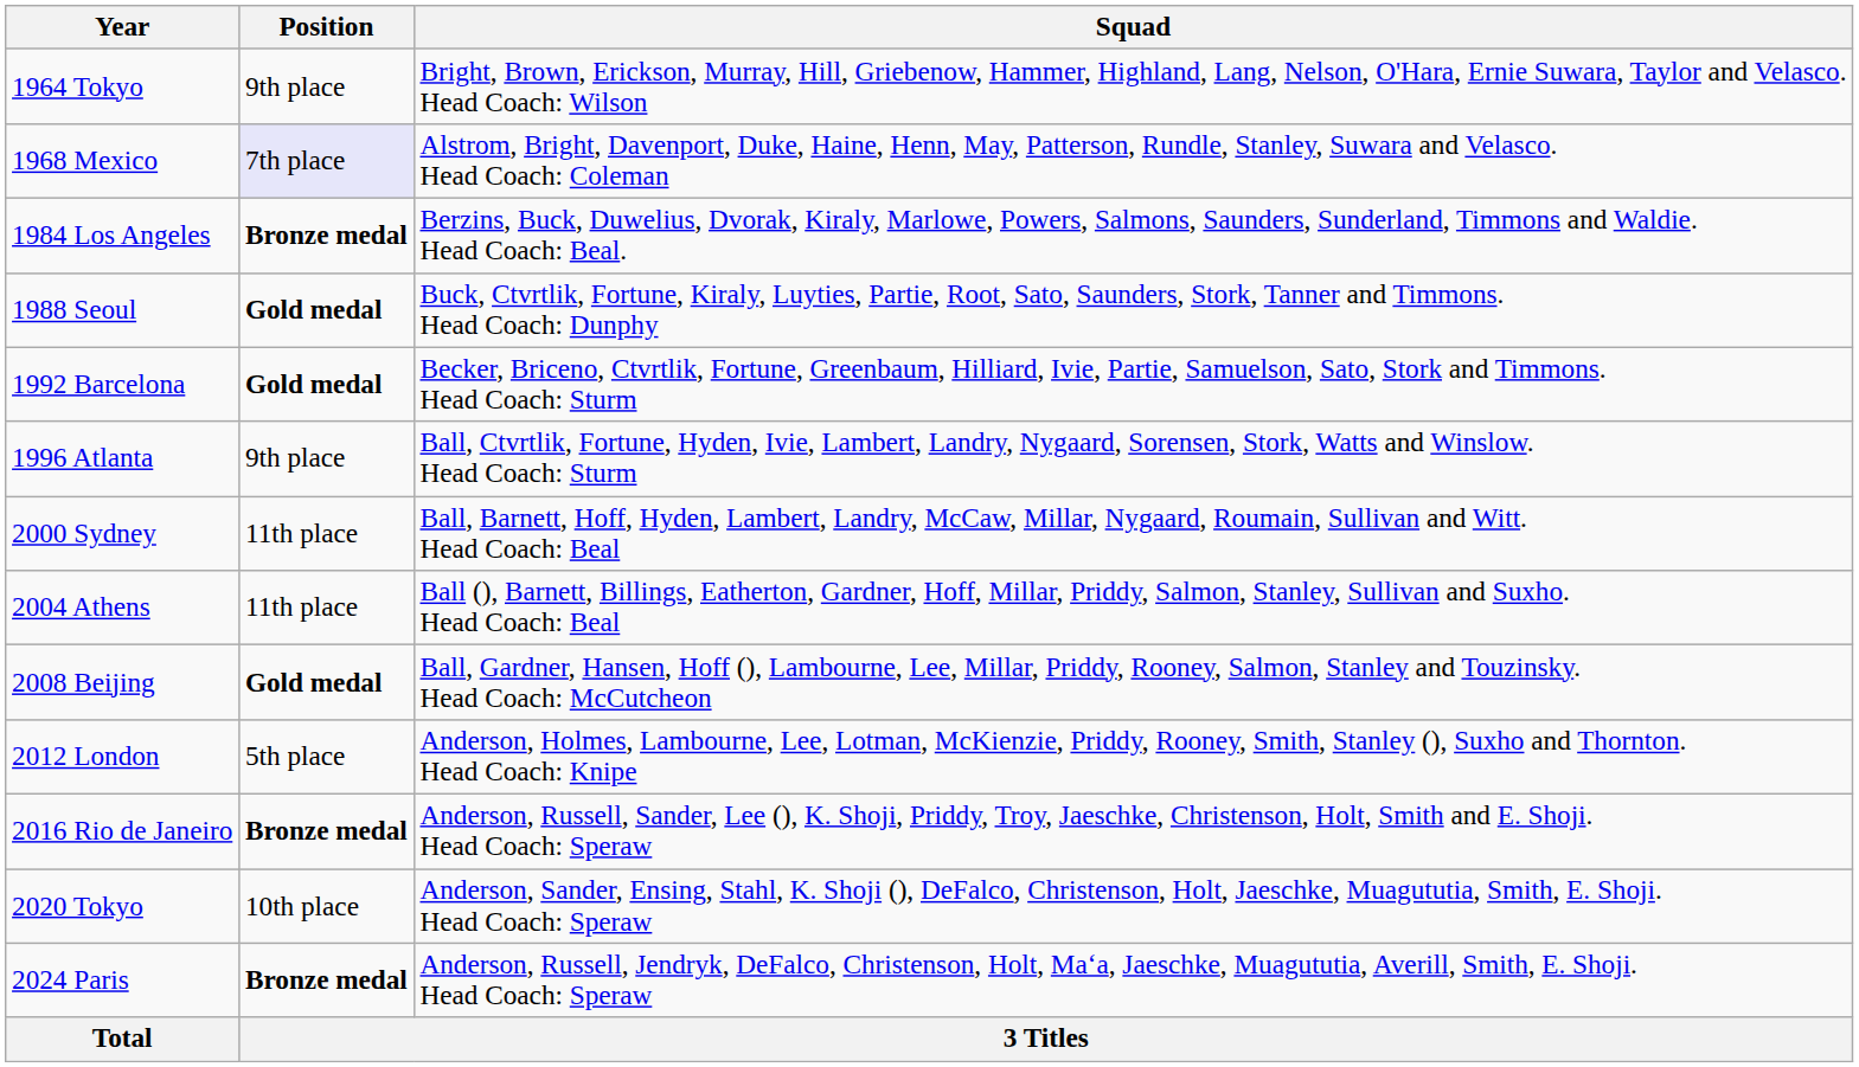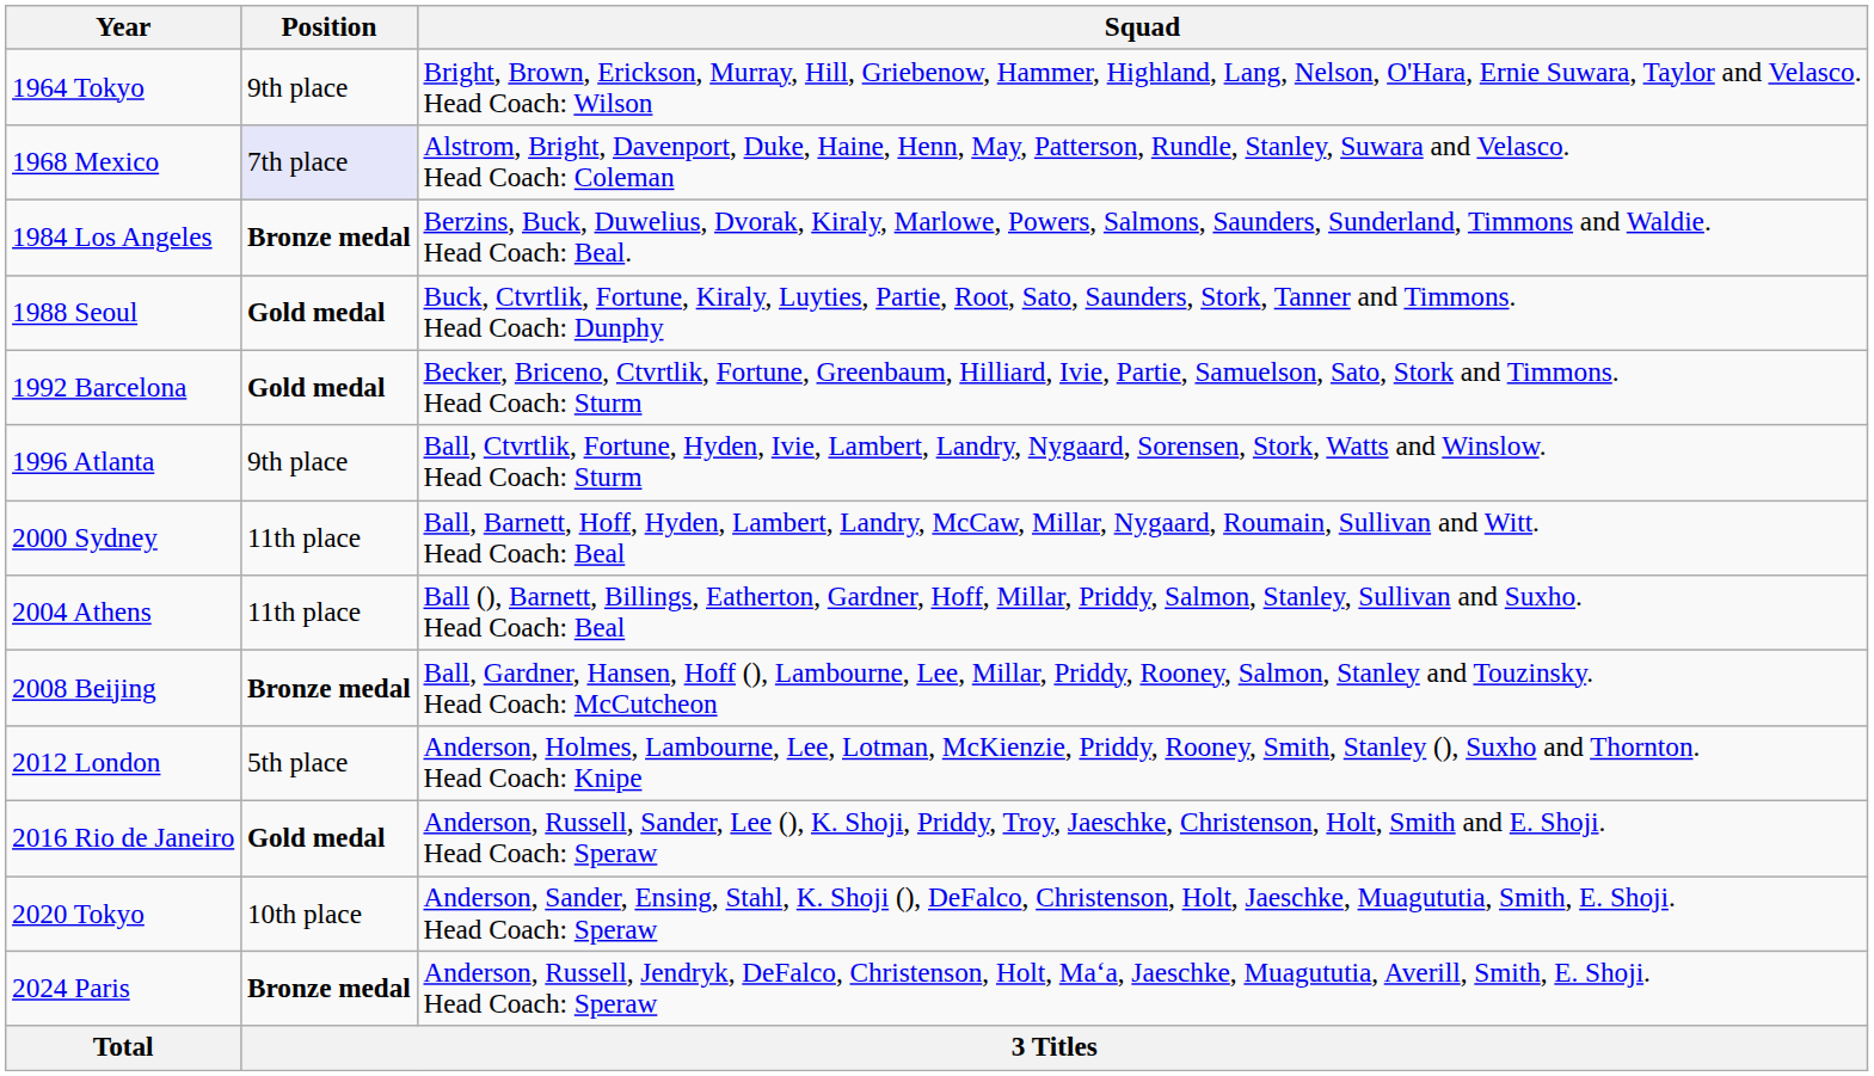2008 Beijing | Position: Gold medal -> Bronze medal
2016 Rio de Janeiro | Position: Bronze medal -> Gold medal
